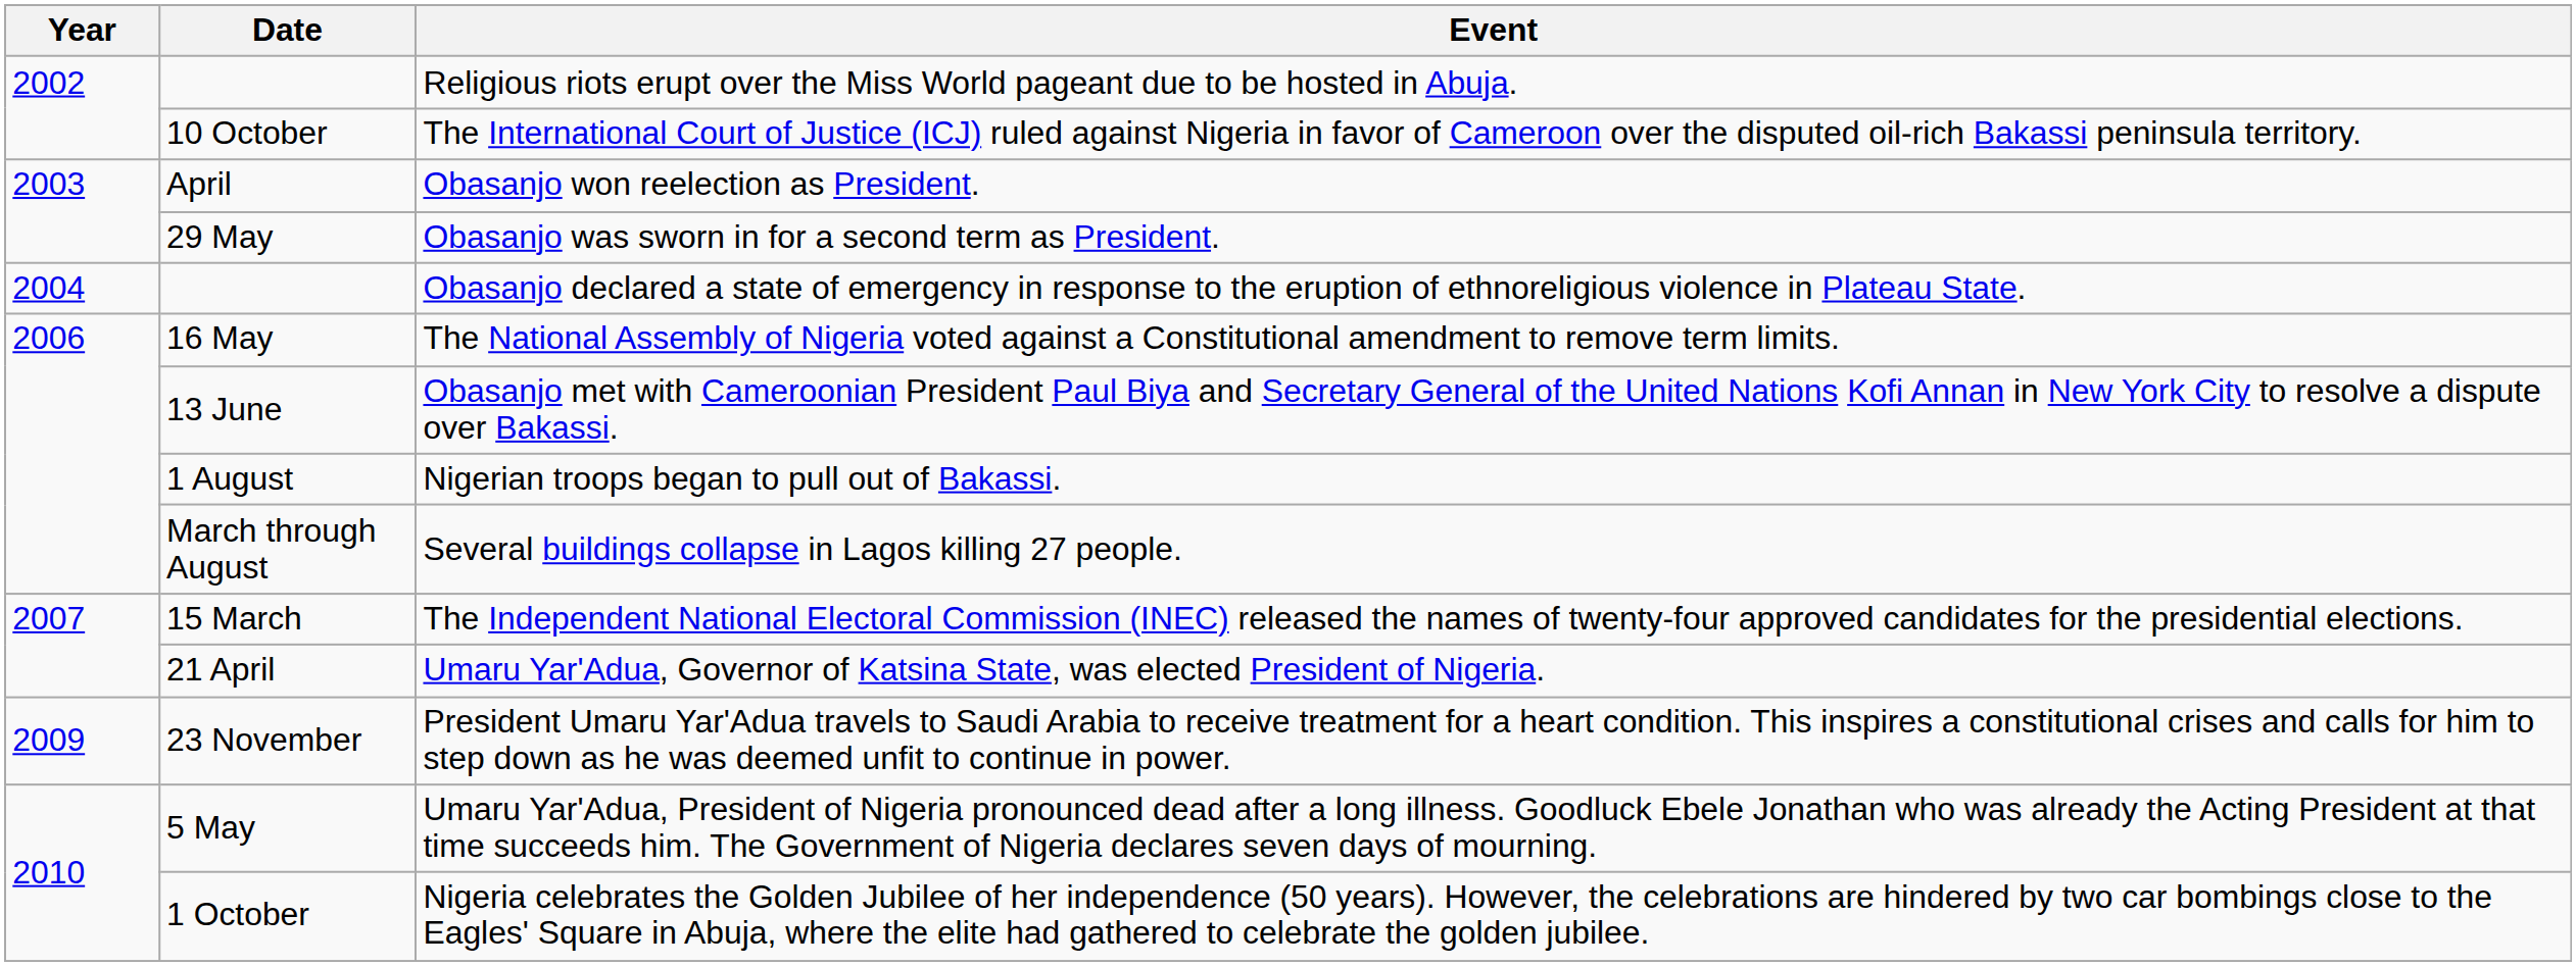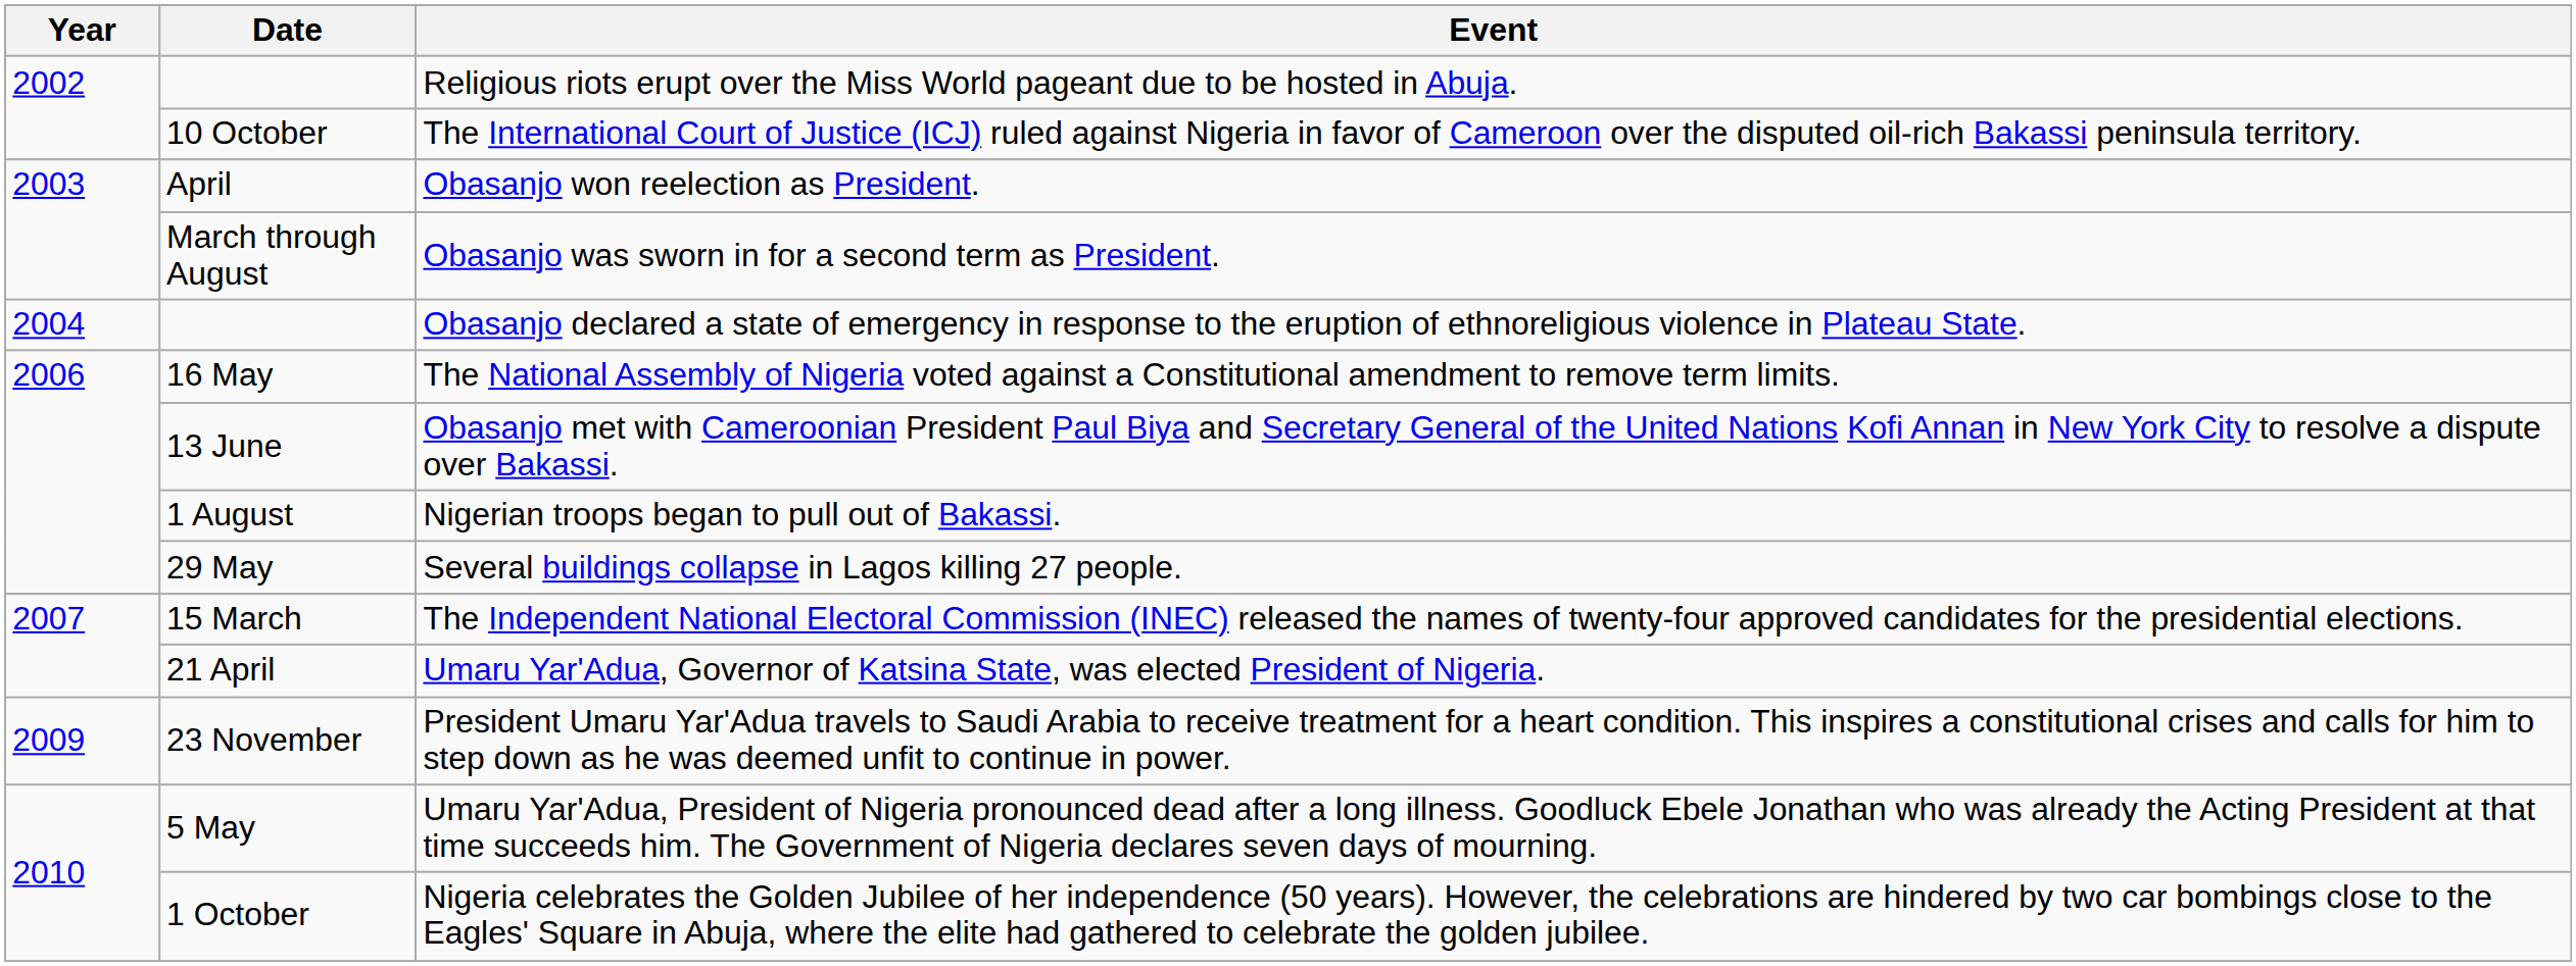Obasanjo was sworn in for a second term as President. | Date: 29 May -> March through August
Several buildings collapse in Lagos killing 27 people. | Date: March through August -> 29 May
